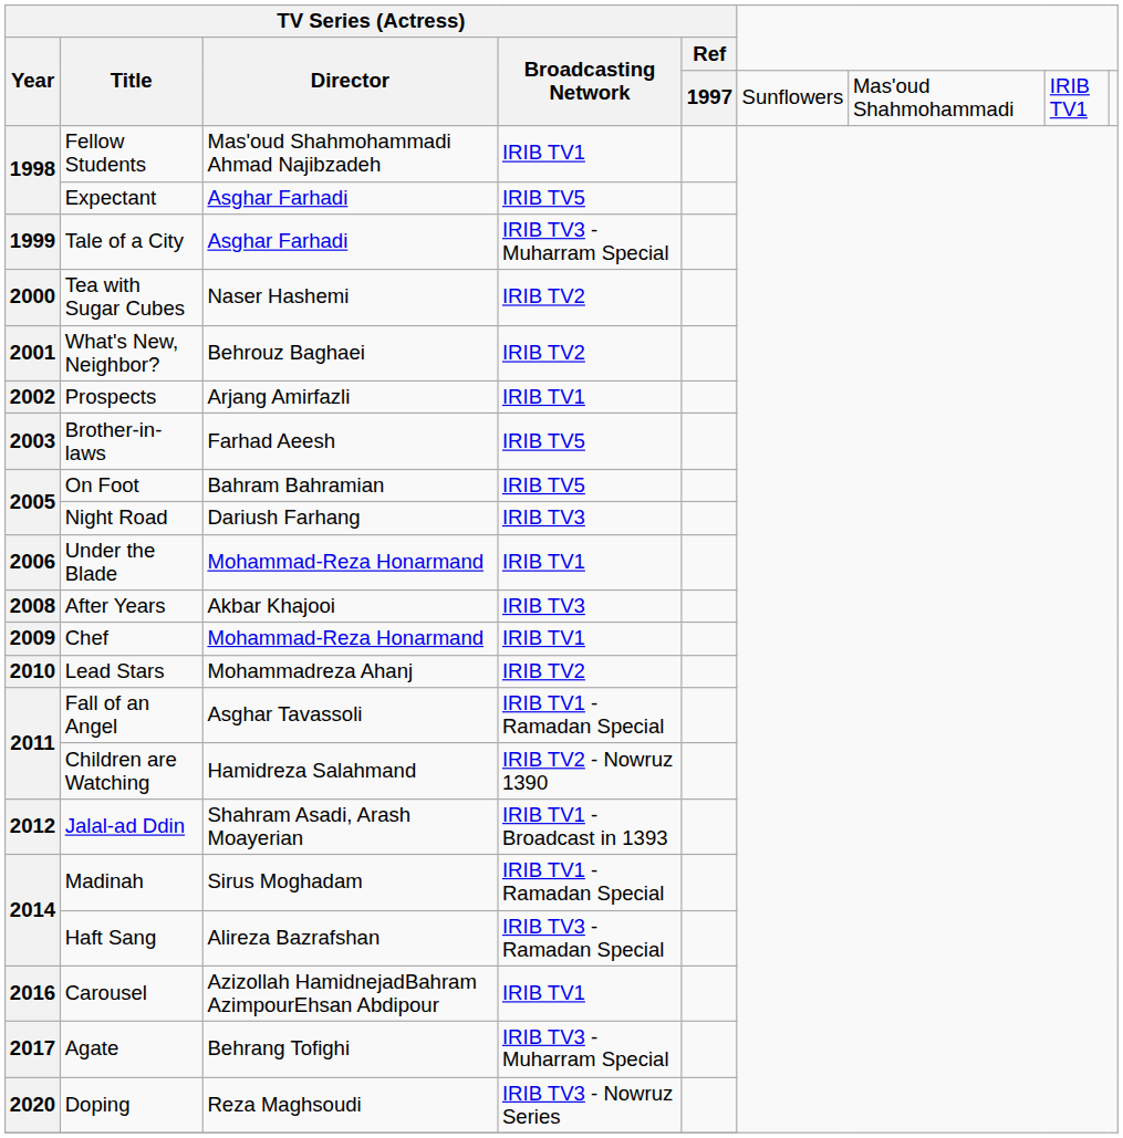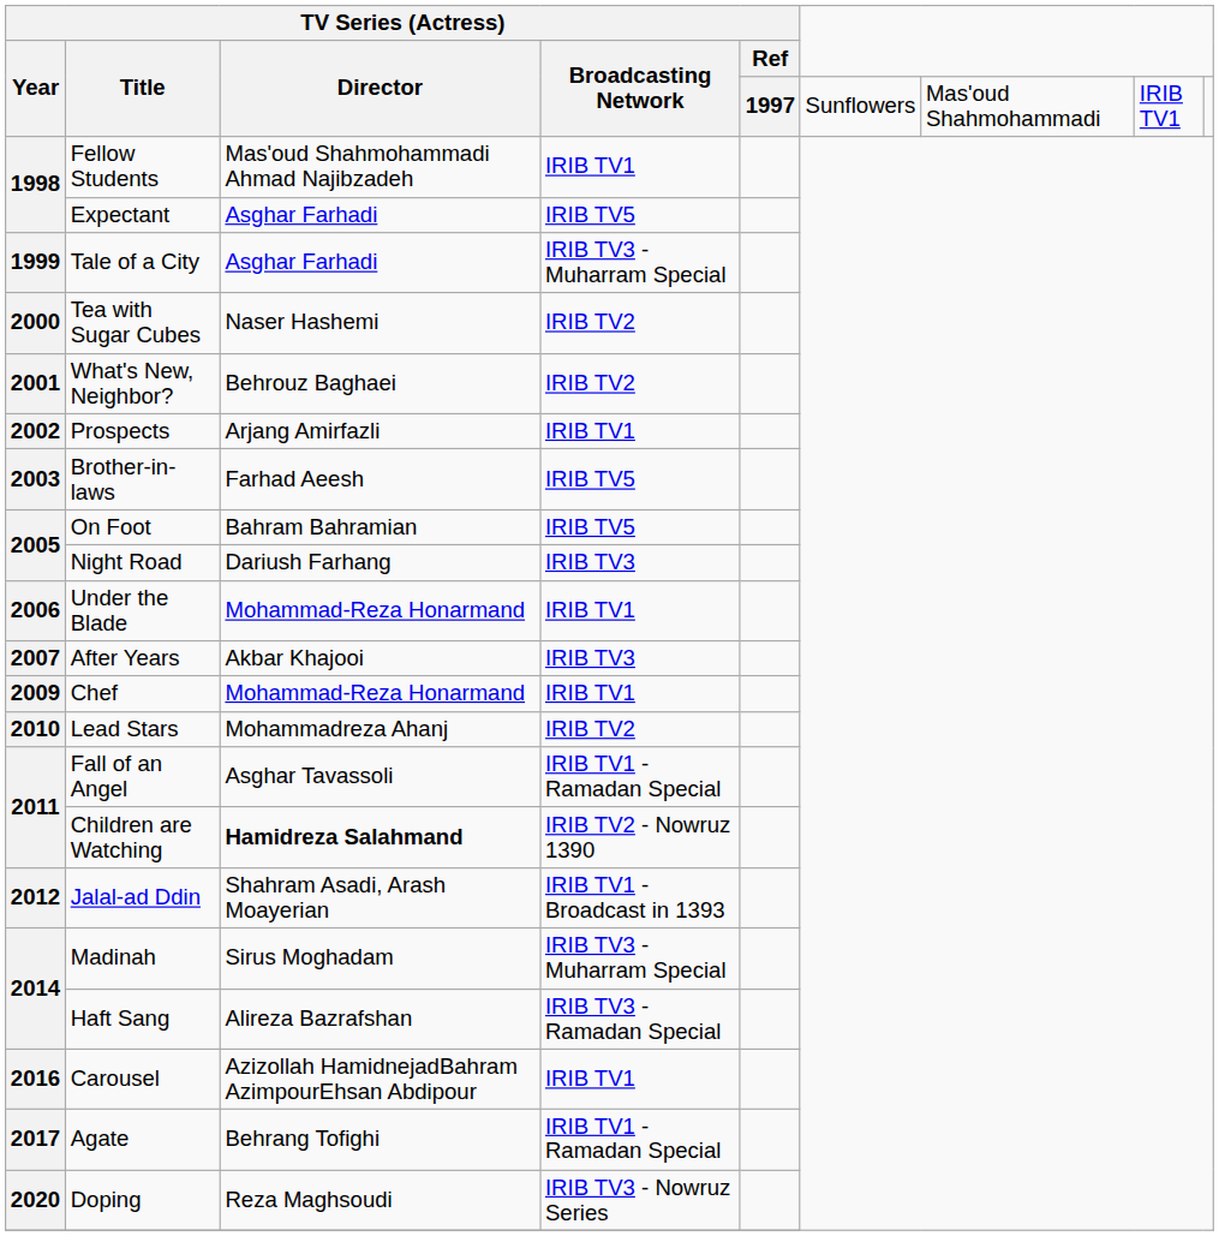After Years | TV Series (Actress) / Year: 2008 -> 2007
Children are Watching | TV Series (Actress) / Director: normal -> bold
Madinah | TV Series (Actress) / Broadcasting Network: IRIB TV1 - Ramadan Special -> IRIB TV3 - Muharram Special
Agate | TV Series (Actress) / Broadcasting Network: IRIB TV3 - Muharram Special -> IRIB TV1 - Ramadan Special
